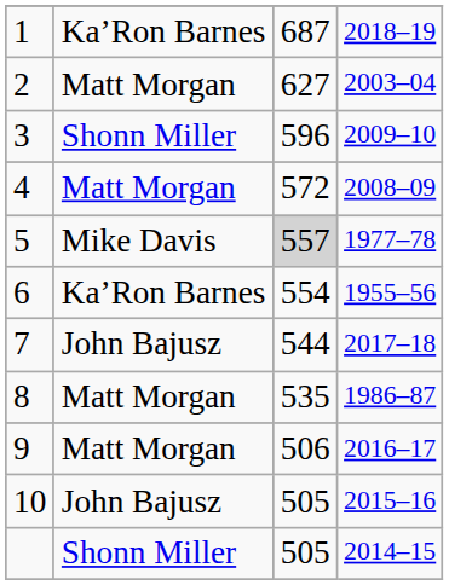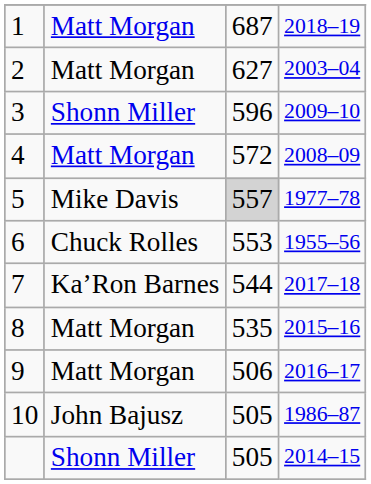1 | column 2: Ka’Ron Barnes -> Matt Morgan
6 | column 2: Ka’Ron Barnes -> Chuck Rolles
6 | column 3: 554 -> 553
7 | column 2: John Bajusz -> Ka’Ron Barnes
8 | column 4: 1986–87 -> 2015–16
10 | column 4: 2015–16 -> 1986–87
